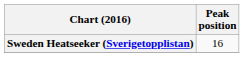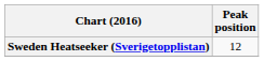Sweden Heatseeker (Sverigetopplistan) | Peak position: 16 -> 12
